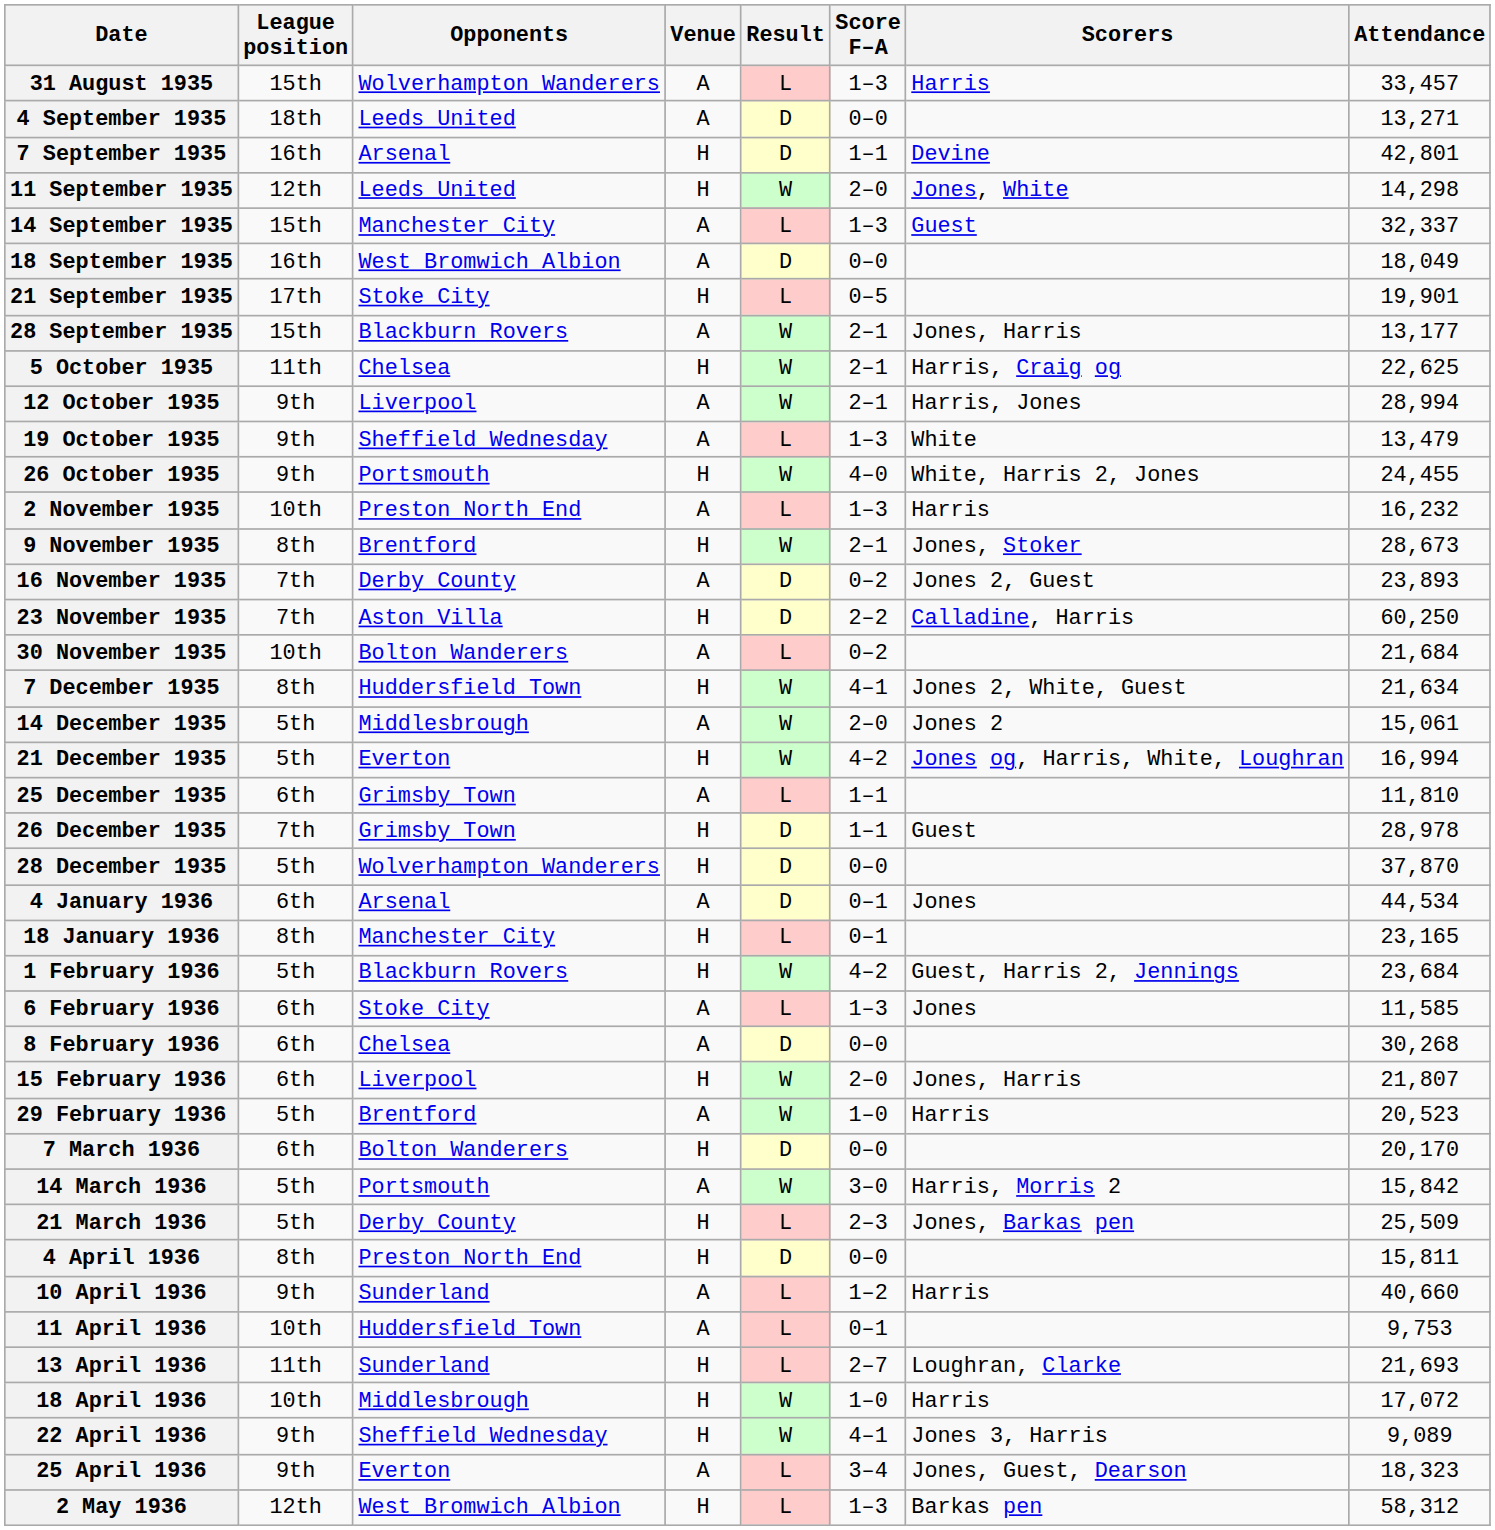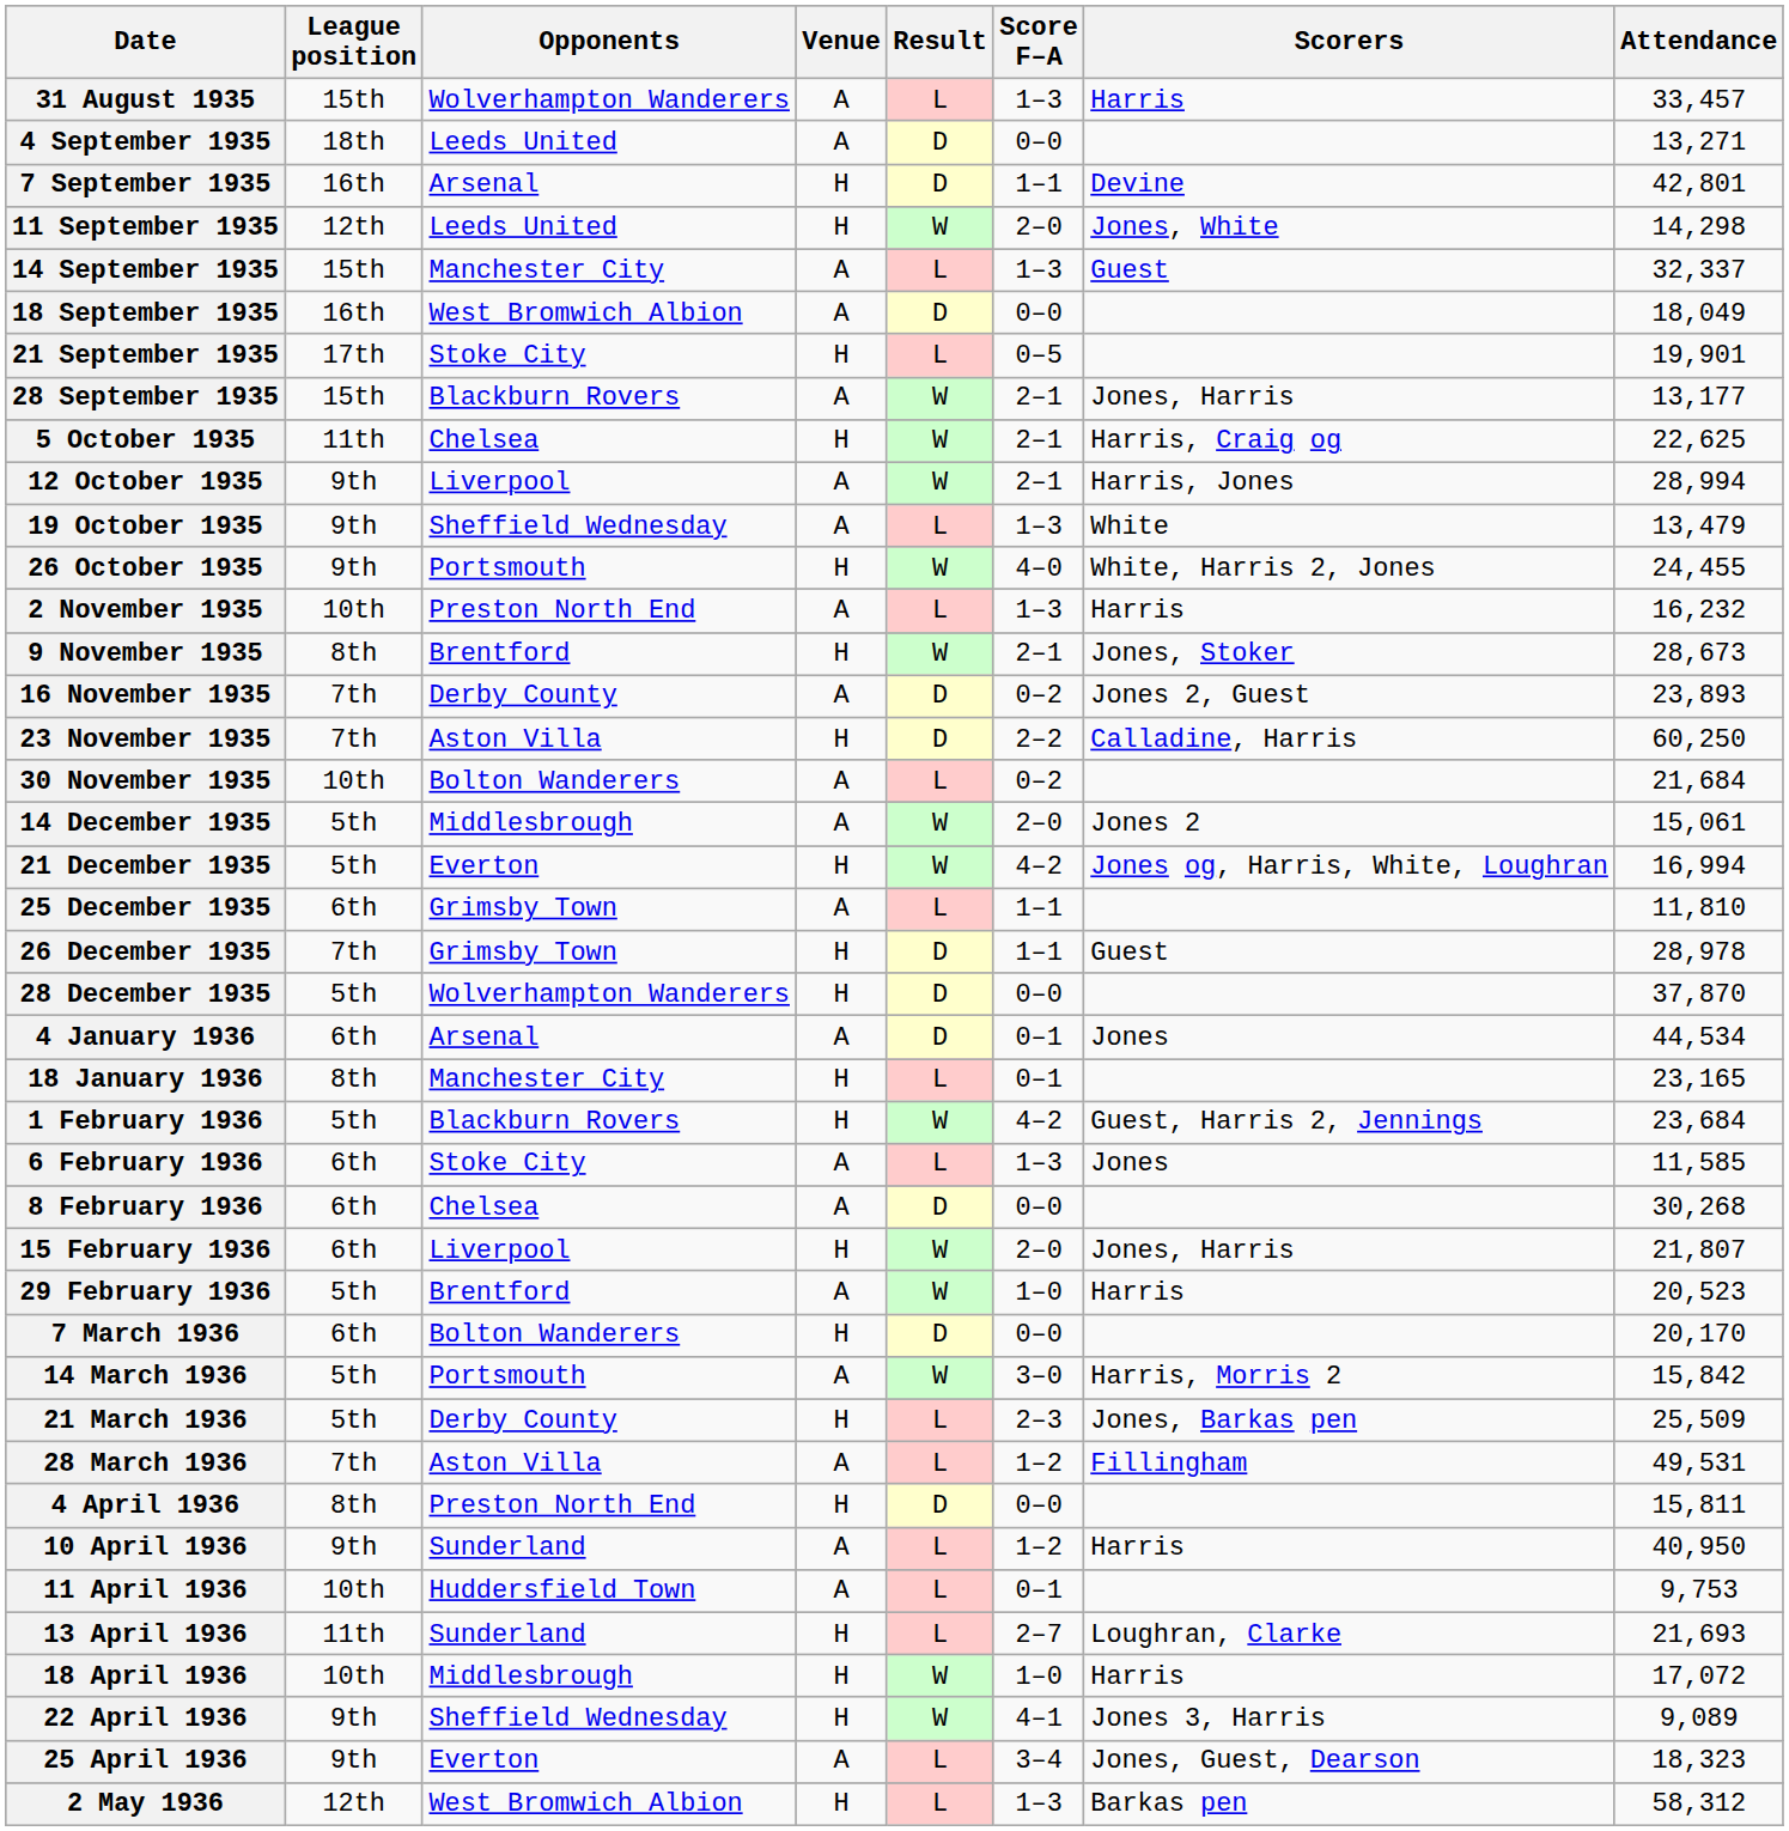- row: 7 December 1935 | 8th | Huddersfield Town | H | W | 4–1 | Jones 2, White, Guest | 21,634
+ row: 28 March 1936 | 7th | Aston Villa | A | L | 1–2 | Fillingham | 49,531
10 April 1936 | Attendance: 40,660 -> 40,950
